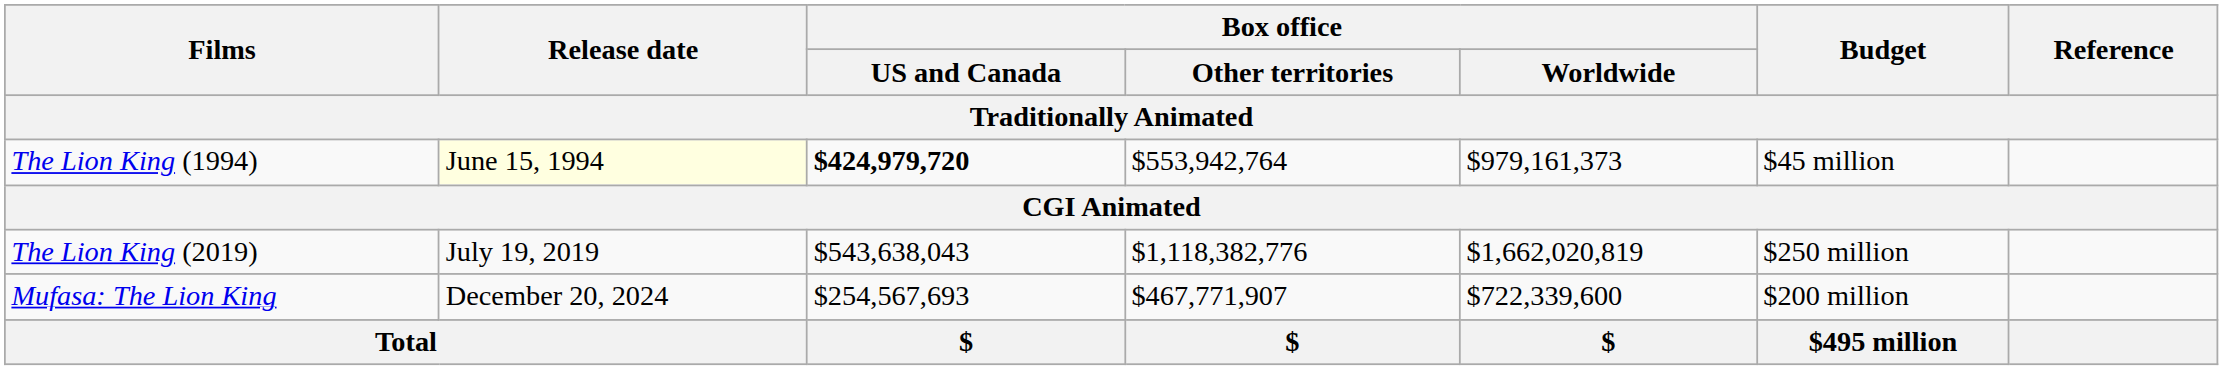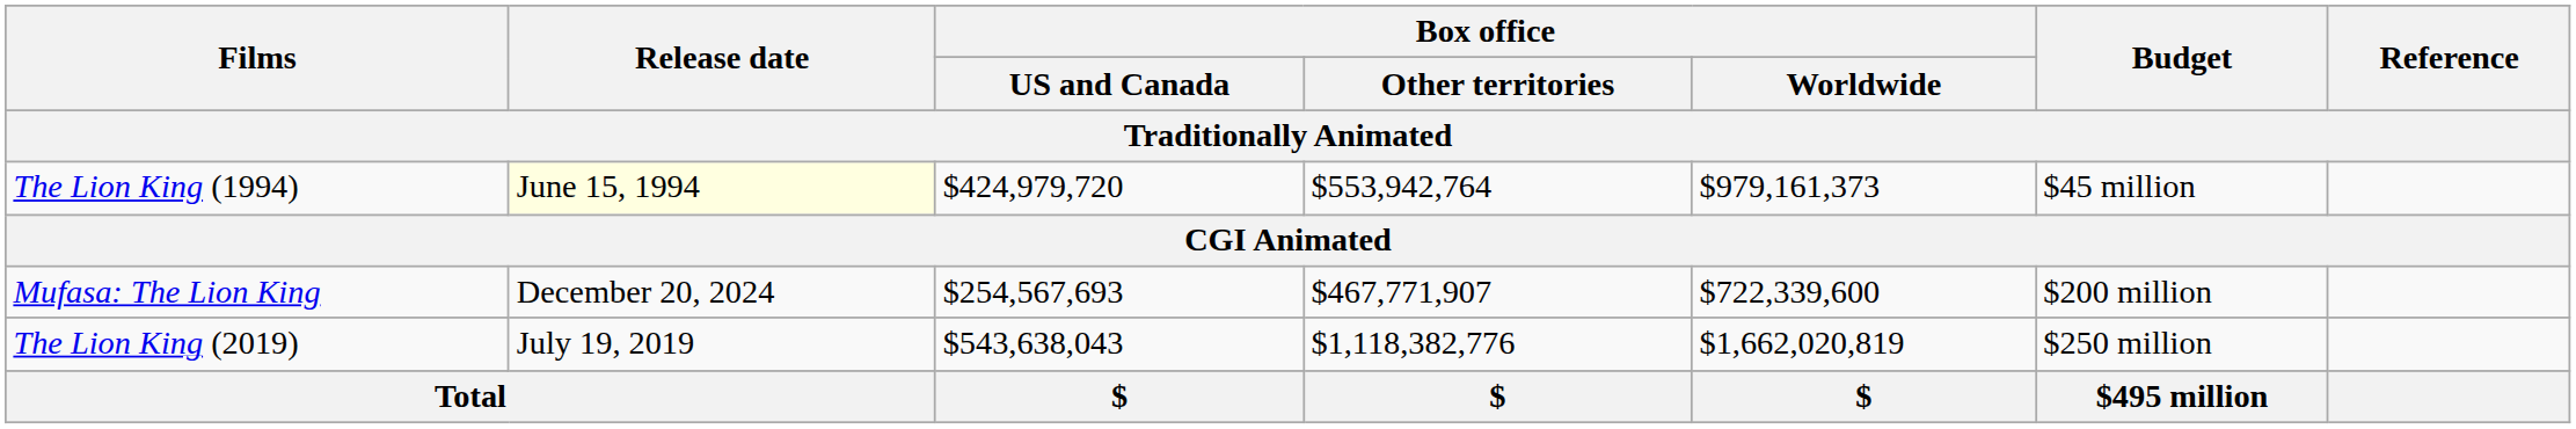The Lion King (1994) | Box office / US and Canada: bold -> normal
rows swapped: The Lion King (2019) <-> Mufasa: The Lion King
